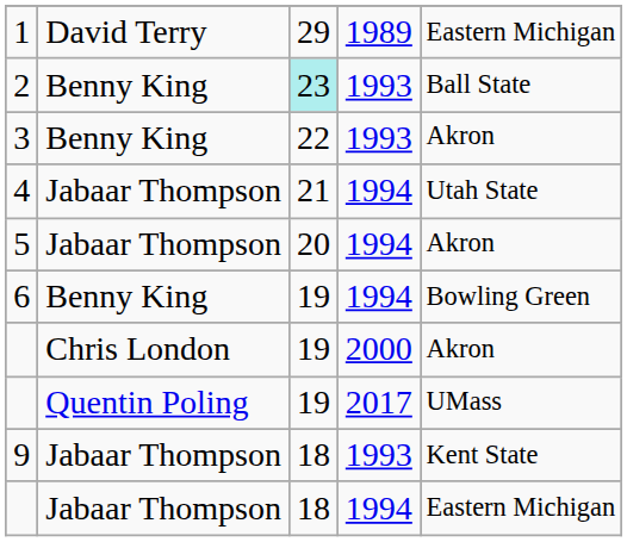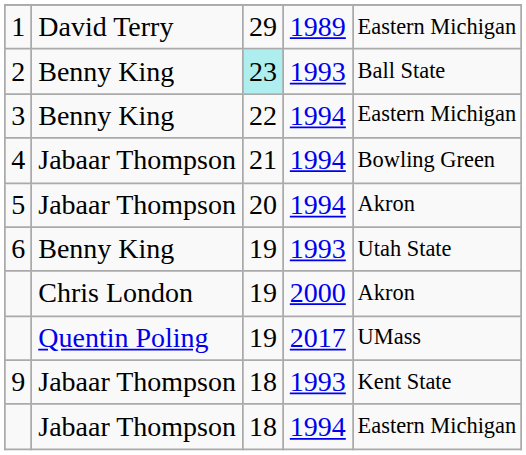3 | column 4: 1993 -> 1994
3 | column 5: Akron -> Eastern Michigan
4 | column 5: Utah State -> Bowling Green
6 | column 4: 1994 -> 1993
6 | column 5: Bowling Green -> Utah State
